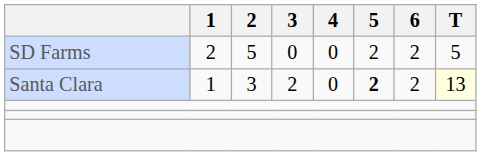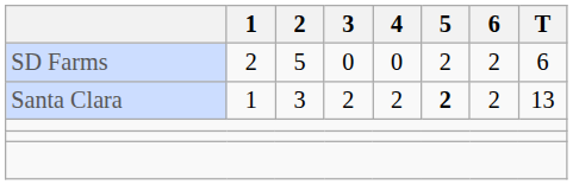SD Farms | T: 5 -> 6
Santa Clara | 4: 0 -> 2
Santa Clara | T: lightyellow background -> no background
